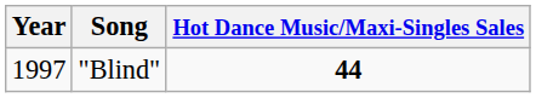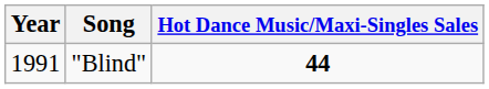"Blind" | Year: 1997 -> 1991
